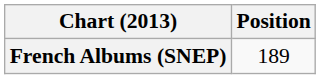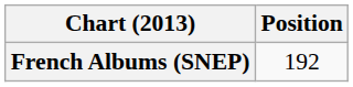French Albums (SNEP) | Position: 189 -> 192
